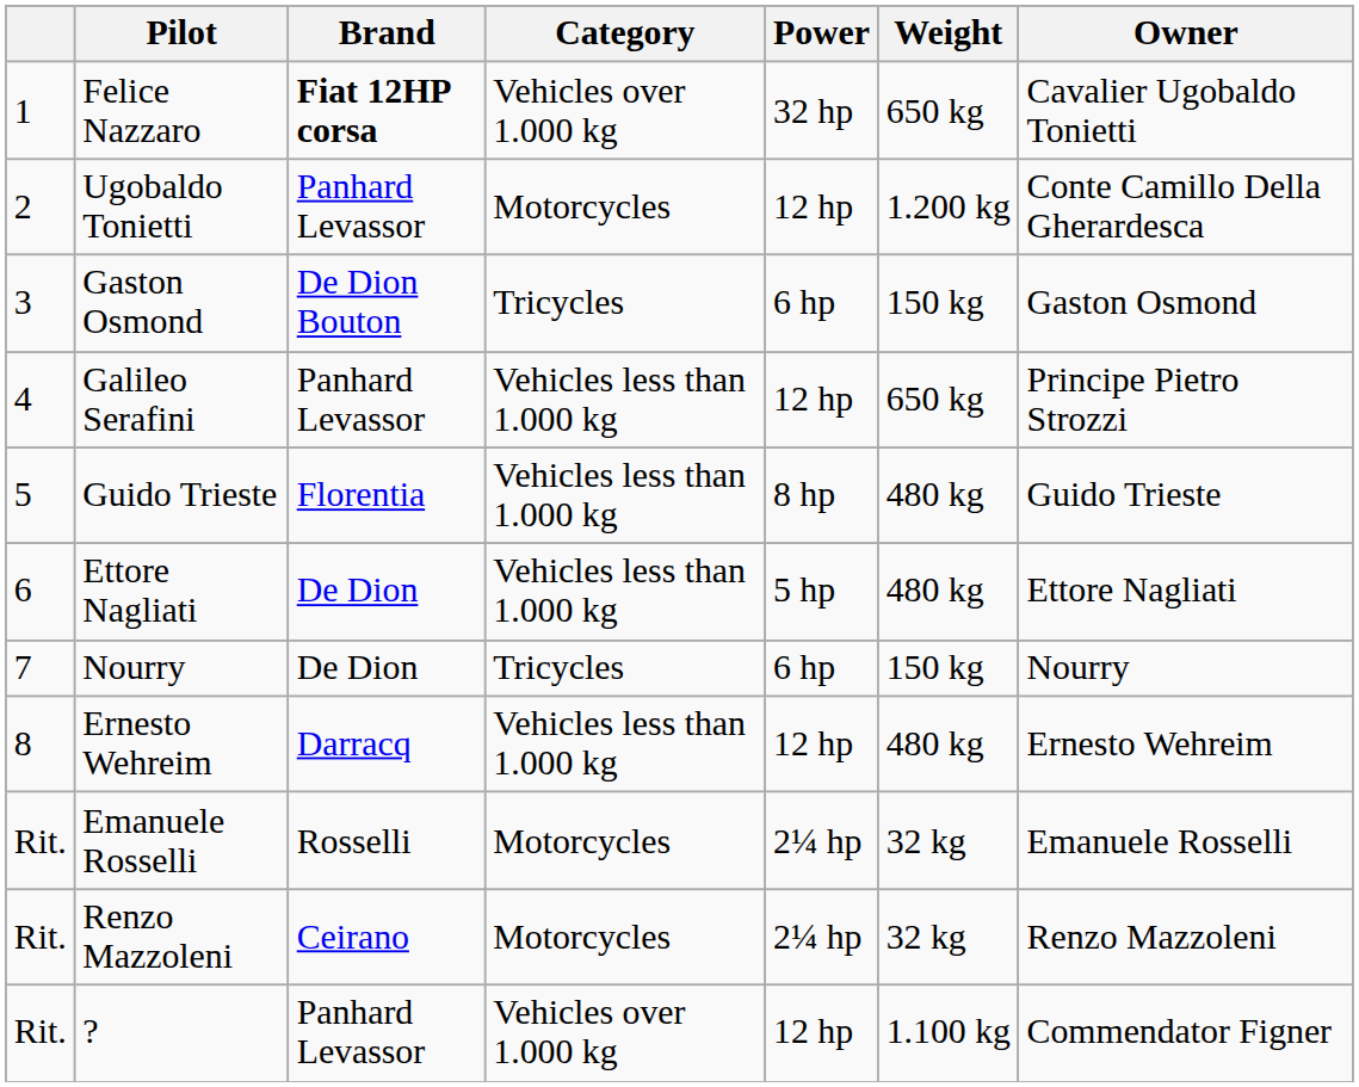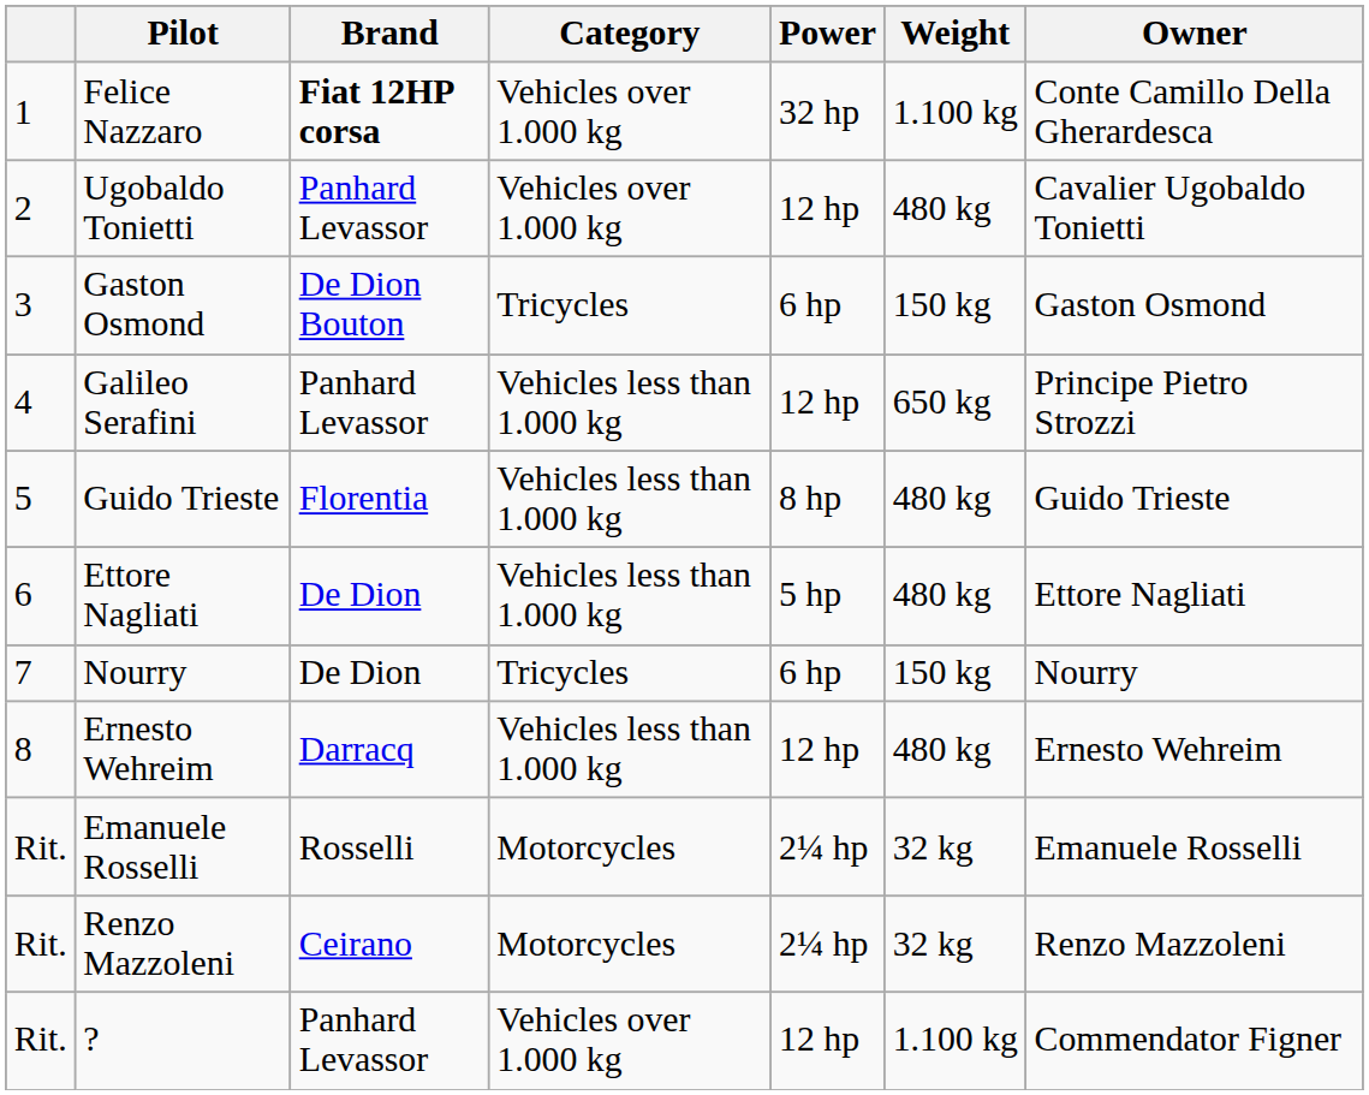Felice Nazzaro | Weight: 650 kg -> 1.100 kg
Felice Nazzaro | Owner: Cavalier Ugobaldo Tonietti -> Conte Camillo Della Gherardesca
Ugobaldo Tonietti | Category: Motorcycles -> Vehicles over 1.000 kg
Ugobaldo Tonietti | Weight: 1.200 kg -> 480 kg
Ugobaldo Tonietti | Owner: Conte Camillo Della Gherardesca -> Cavalier Ugobaldo Tonietti
